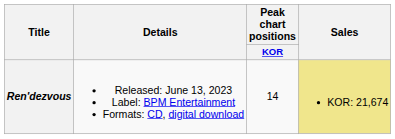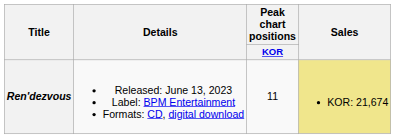Ren'dezvous | Peak chart positions / KOR: 14 -> 11
